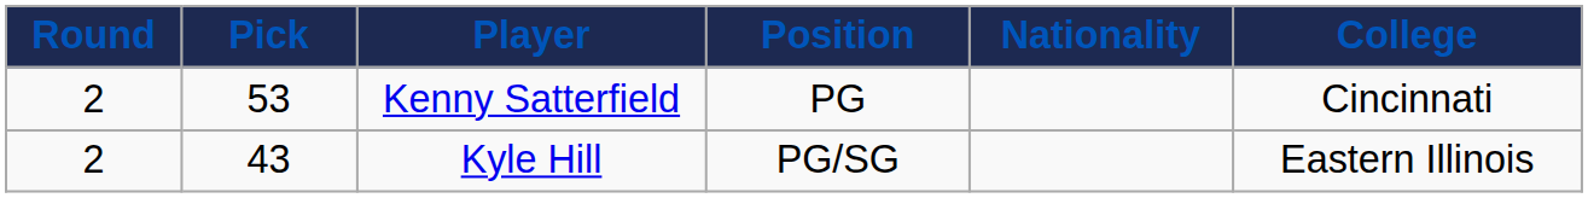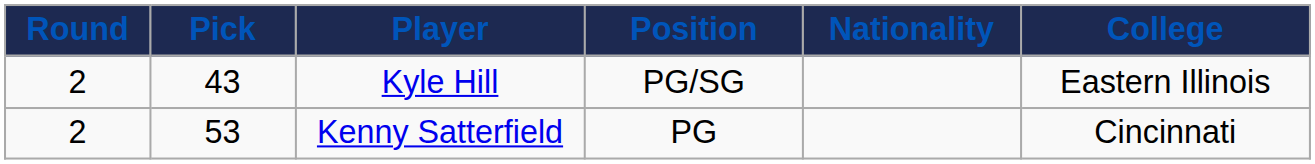rows swapped: Kyle Hill <-> Kenny Satterfield
